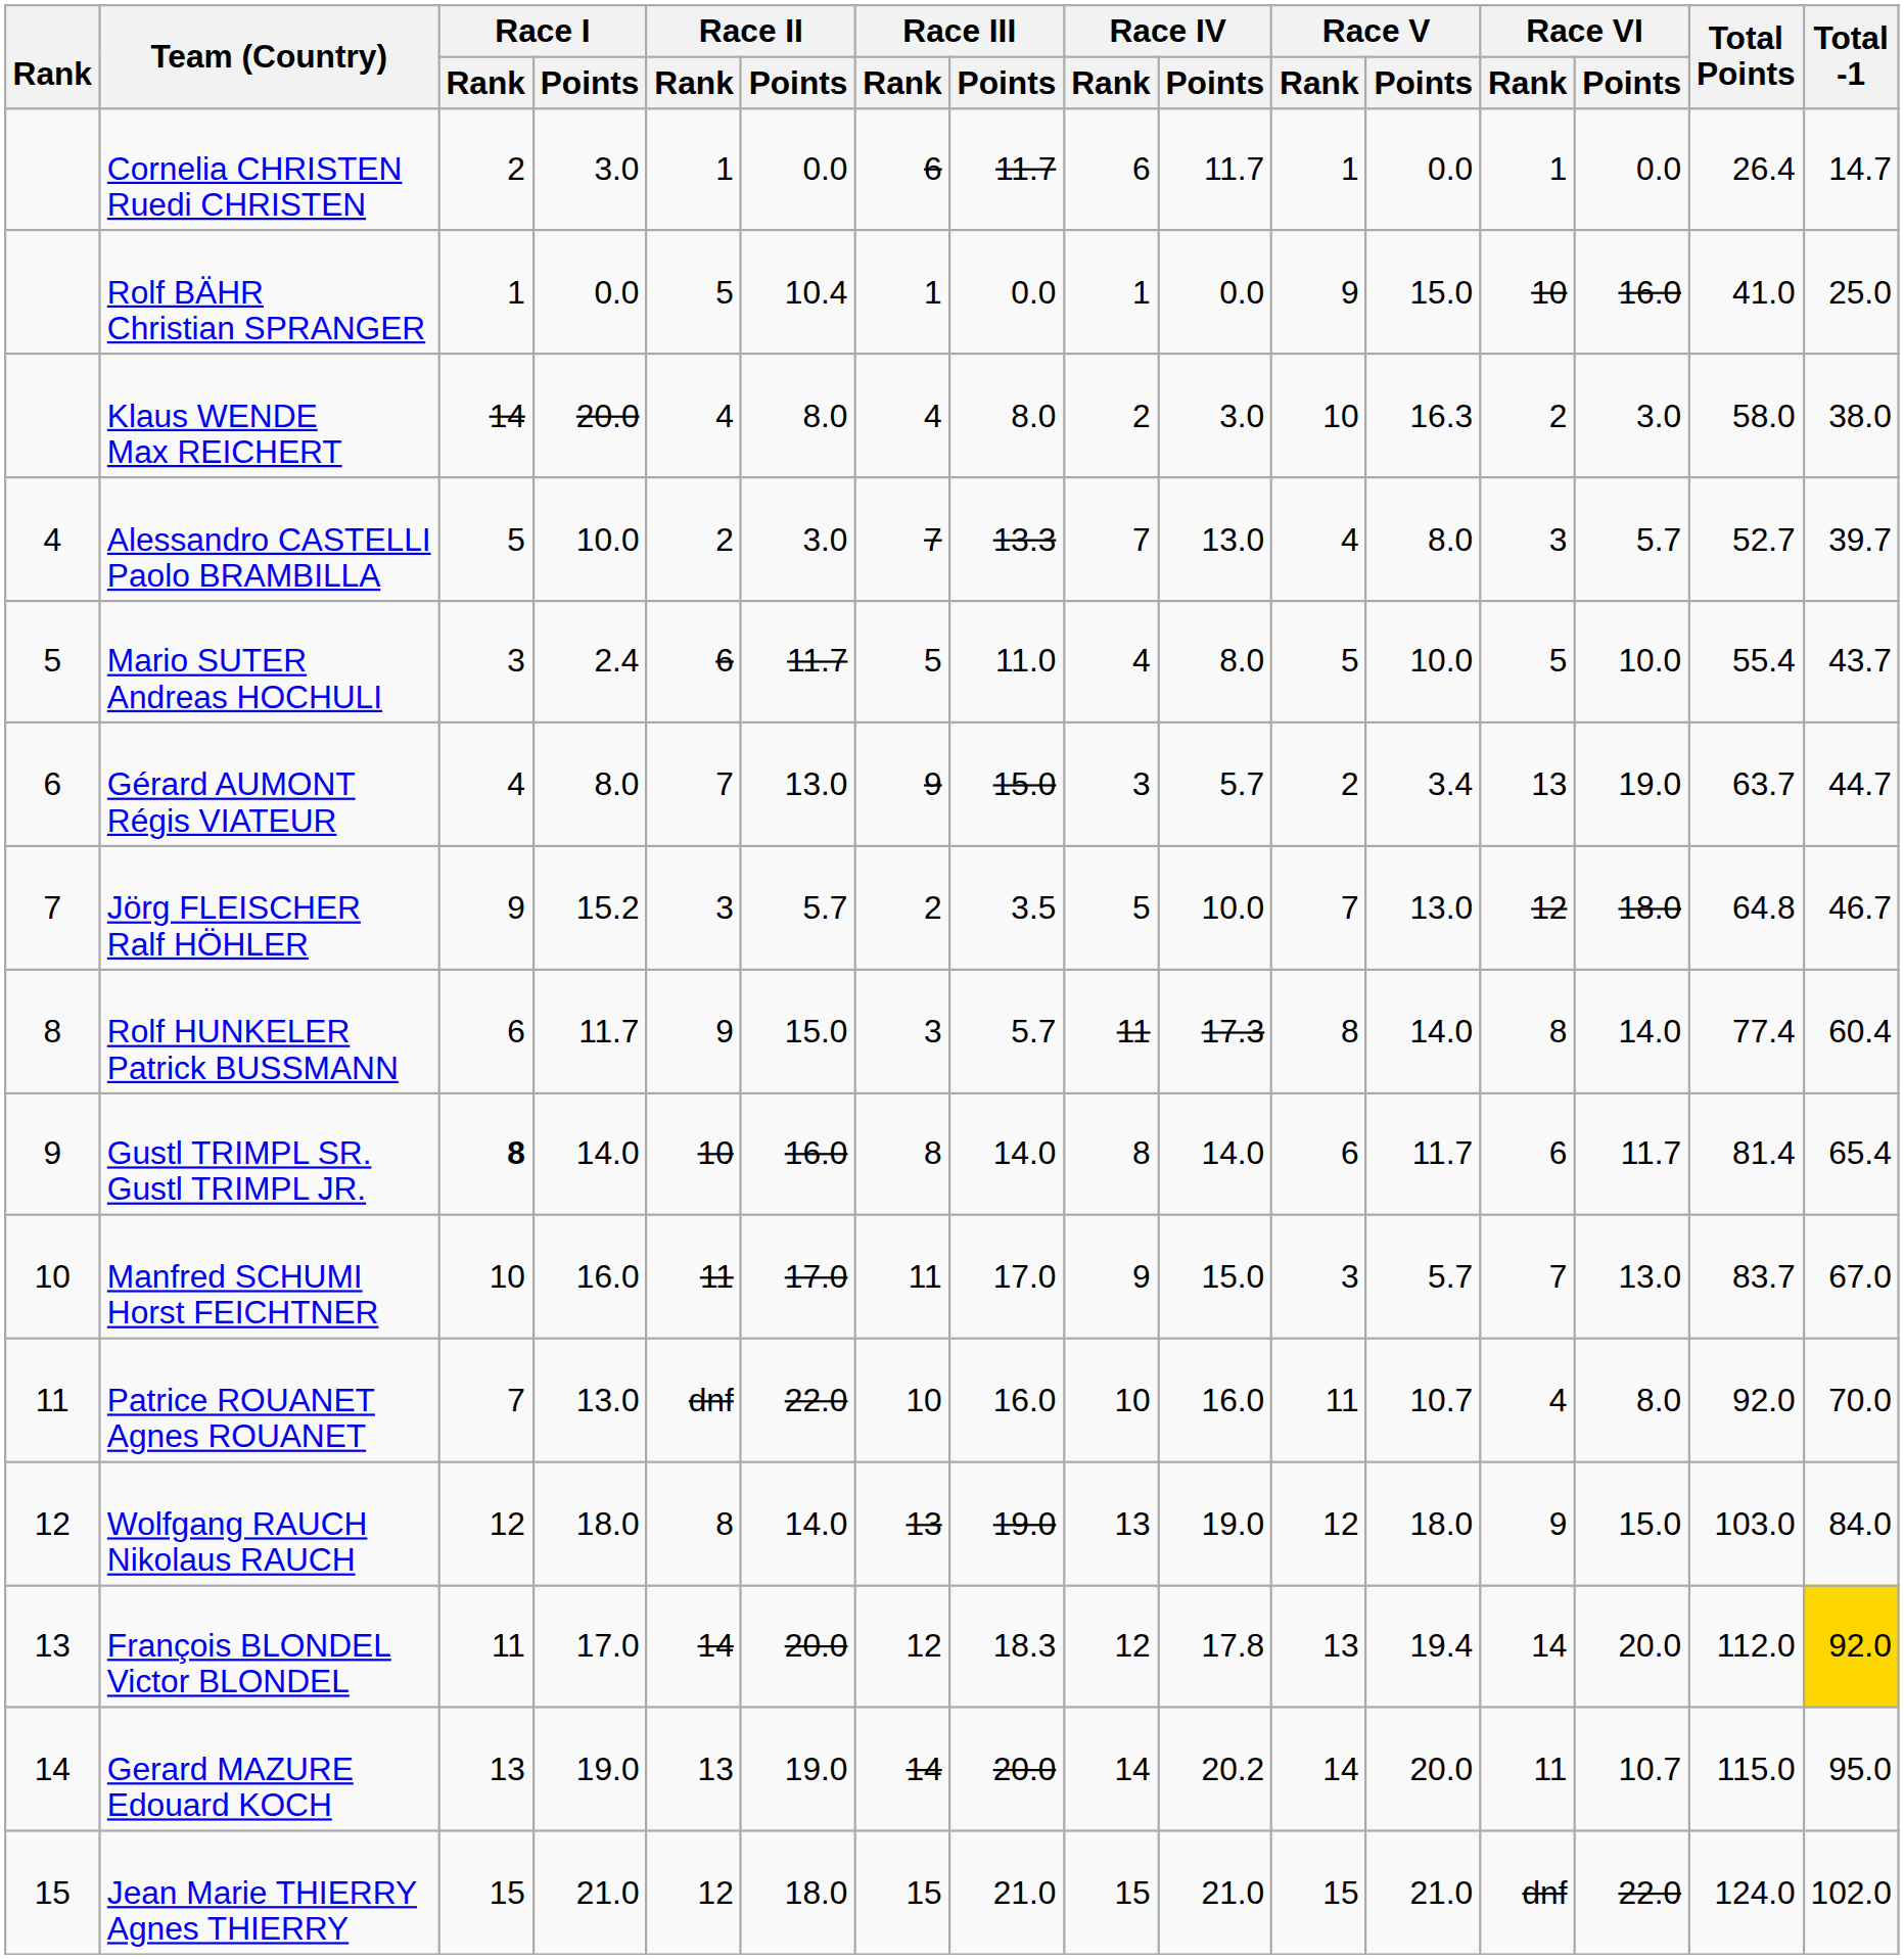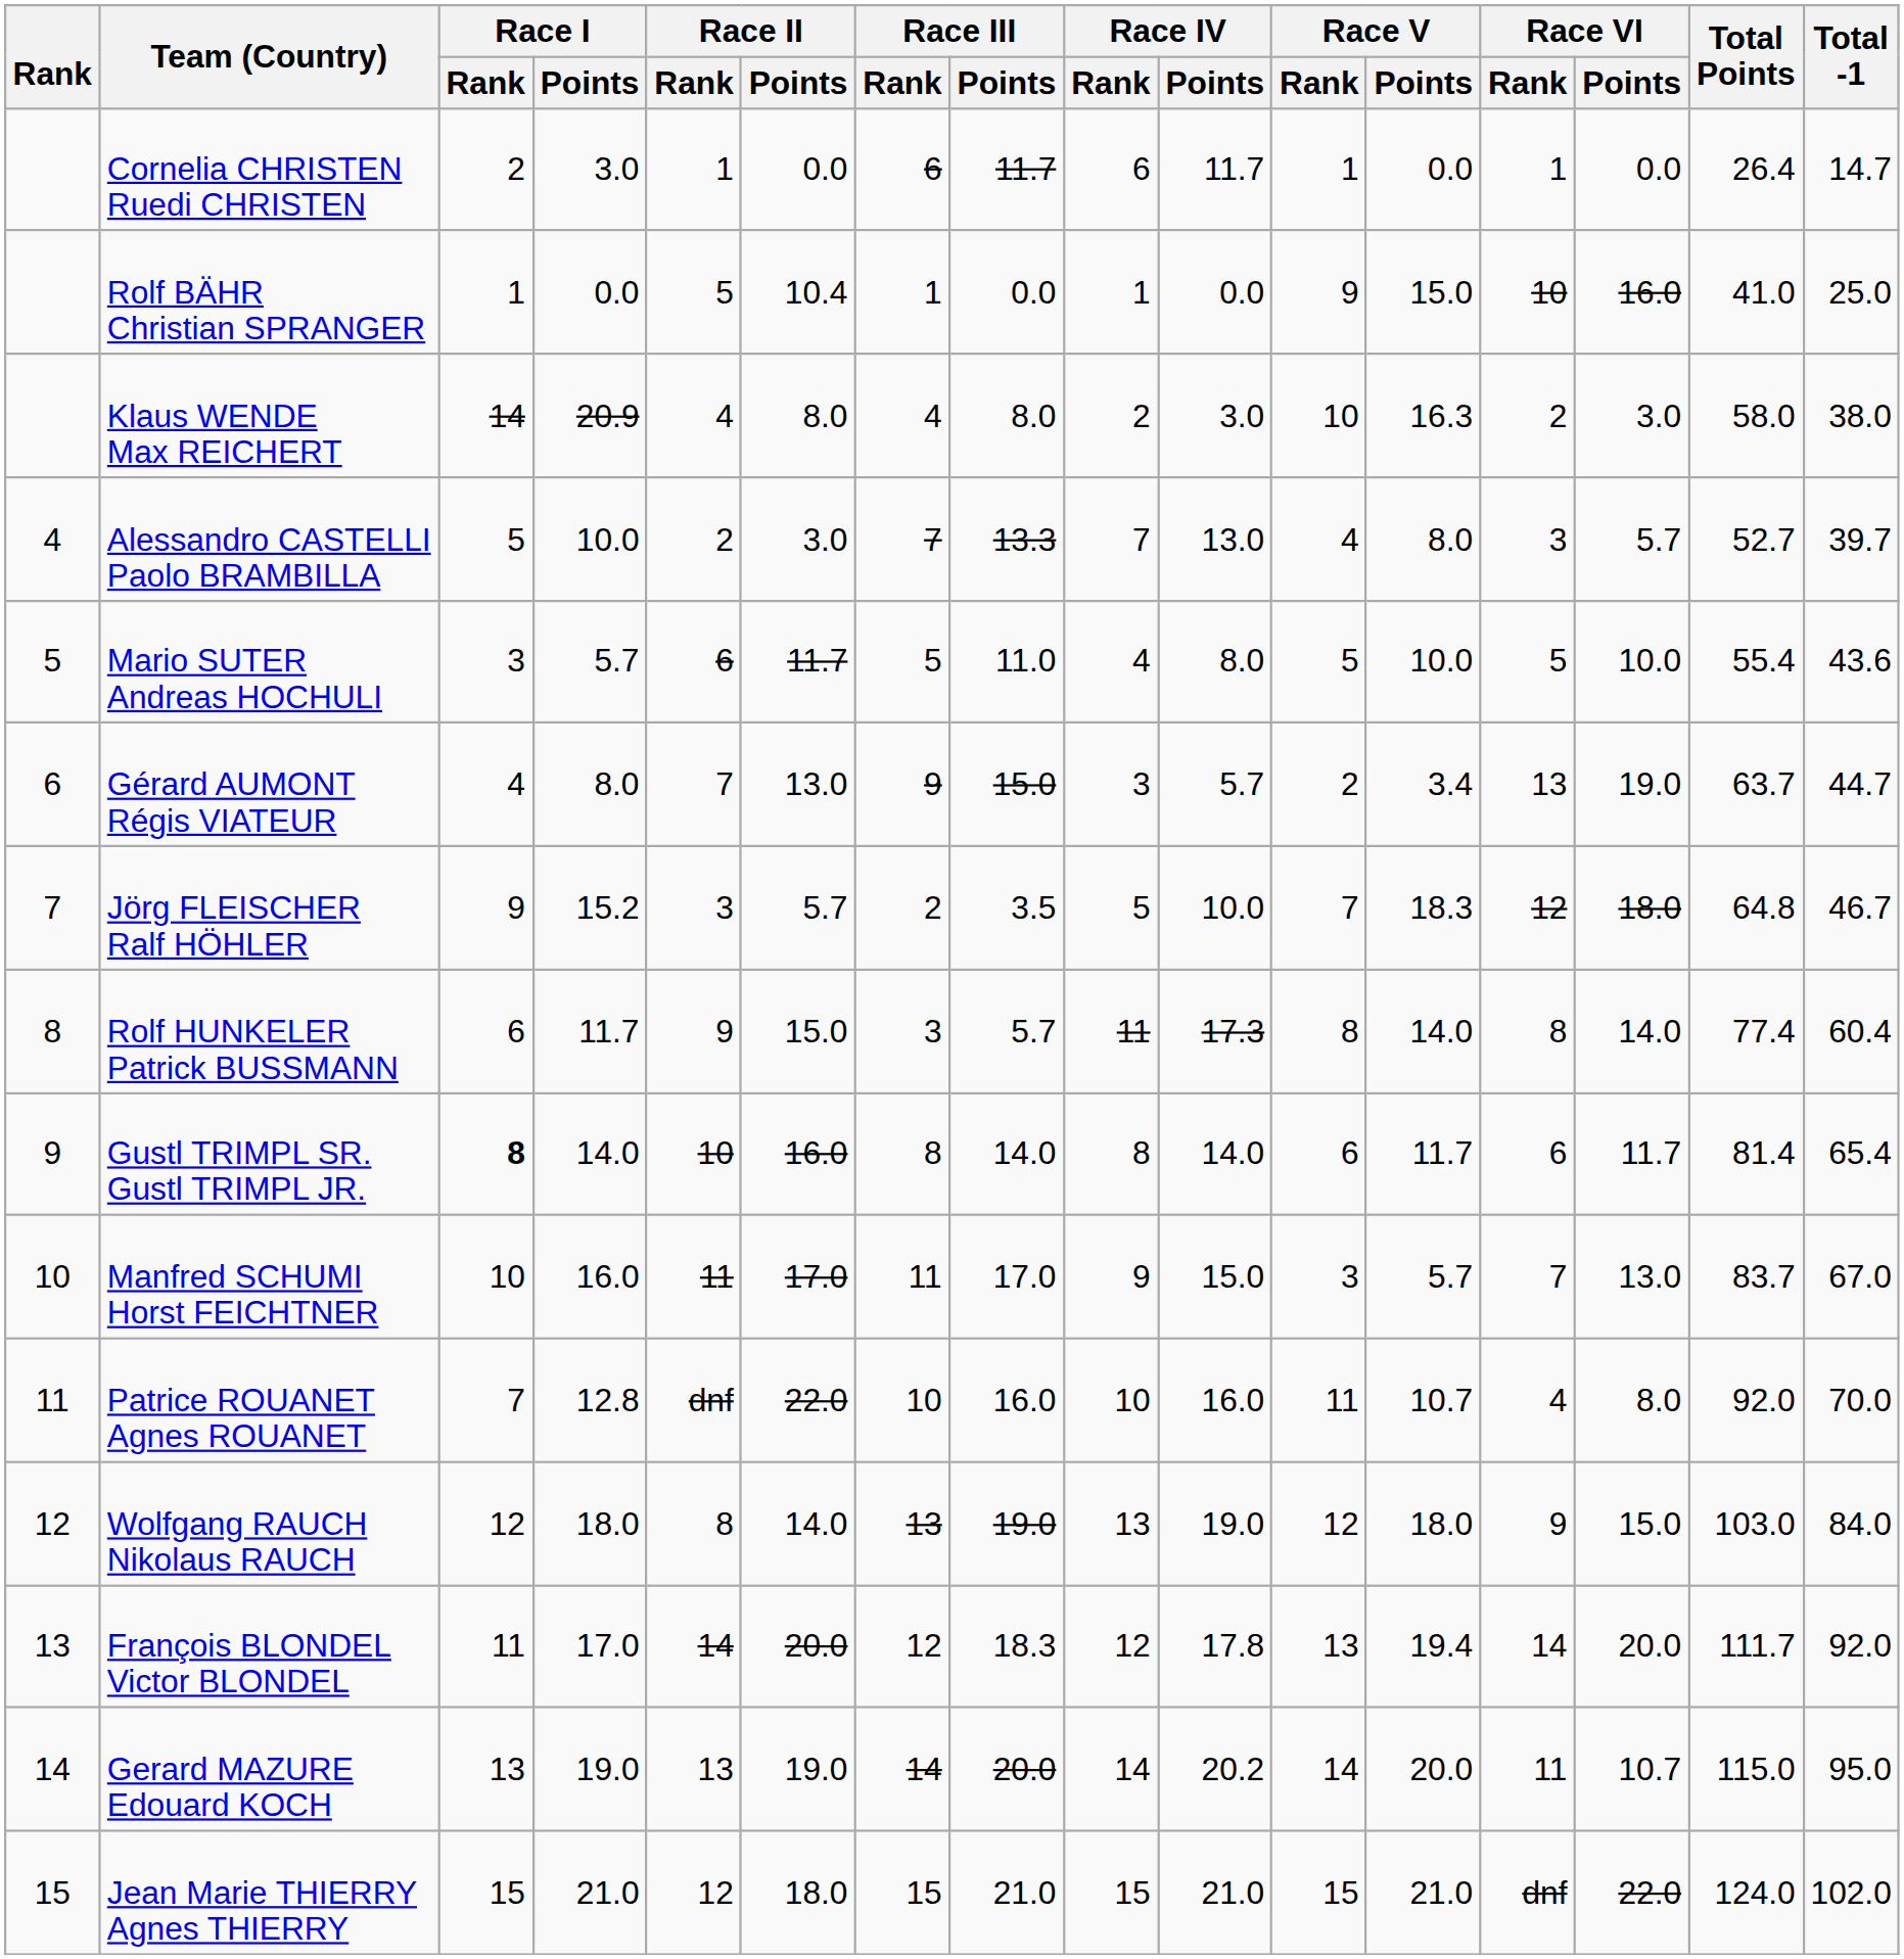Klaus WENDE Max REICHERT | Race I / Points: 20.0 -> 20.9
Mario SUTER Andreas HOCHULI | Race I / Points: 2.4 -> 5.7
Mario SUTER Andreas HOCHULI | Total -1: 43.7 -> 43.6
Jörg FLEISCHER Ralf HÖHLER | Race V / Points: 13.0 -> 18.3
Patrice ROUANET Agnes ROUANET | Race I / Points: 13.0 -> 12.8
François BLONDEL Victor BLONDEL | Total Points: 112.0 -> 111.7
François BLONDEL Victor BLONDEL | Total -1: gold background -> no background
